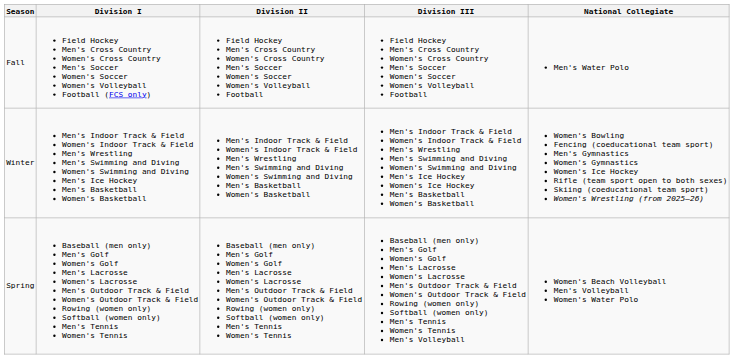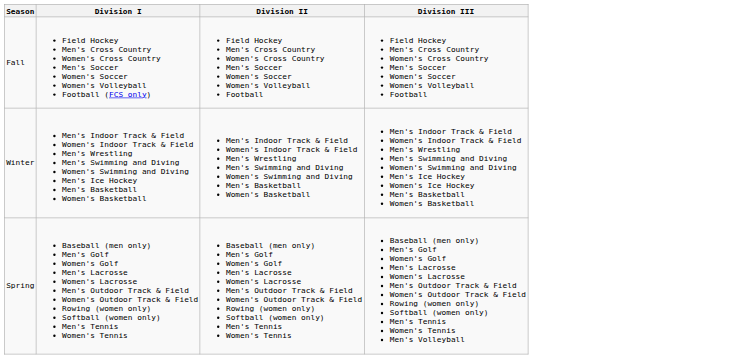- column: National Collegiate | Men's Water Polo | Women's Bowling Fencing (coeducational team sport) Men's Gymnastics Women's Gymnastics Women's Ice Hockey Rifle (team sport open to both sexes) Skiing (coeducational team sport) Women's Wrestling (from 2025–26) | Women's Beach Volleyball Men's Volleyball Women's Water Polo
